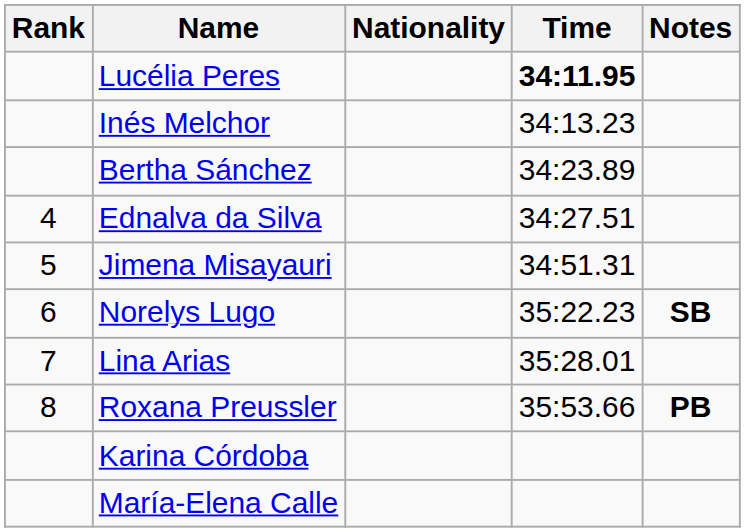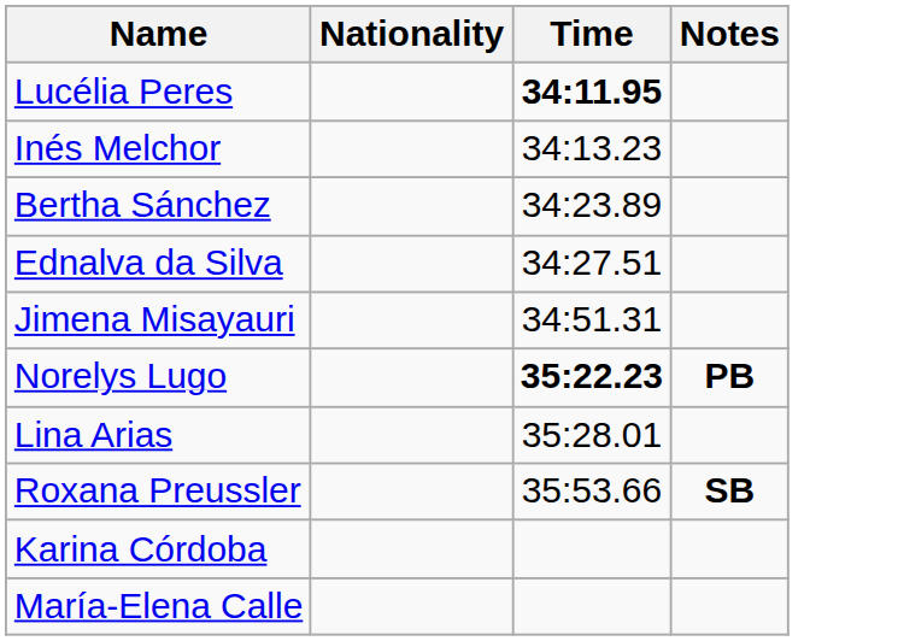- column: Rank | 4 | 5 | 6 | 7 | 8
Norelys Lugo | Time: normal -> bold
Norelys Lugo | Notes: SB -> PB
Roxana Preussler | Notes: PB -> SB
